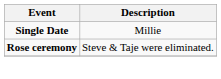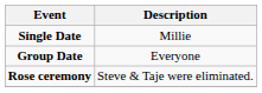+ row: Group Date | Everyone
